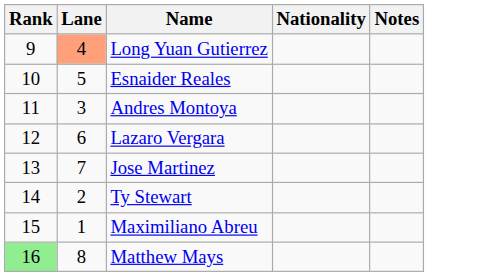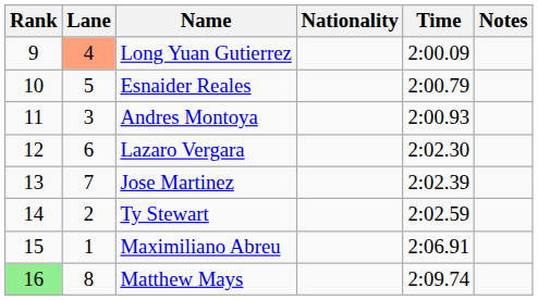+ column: Time | 2:00.09 | 2:00.79 | 2:00.93 | 2:02.30 | 2:02.39 | 2:02.59 | 2:06.91 | 2:09.74
